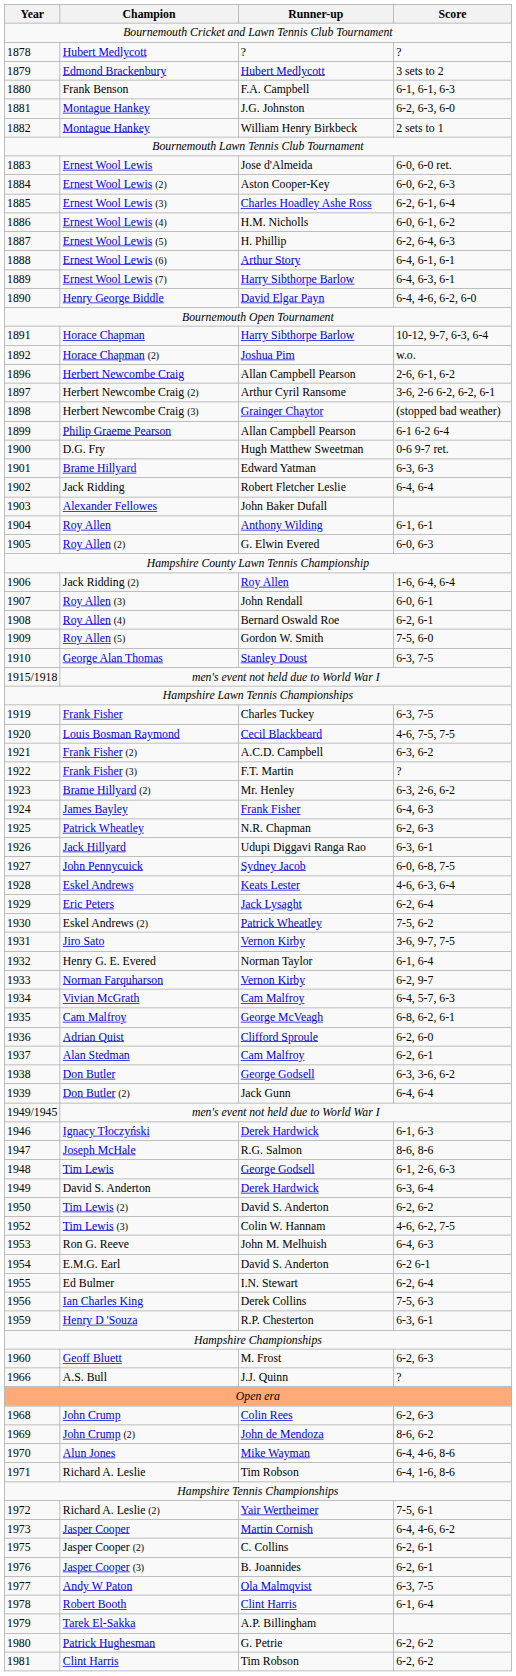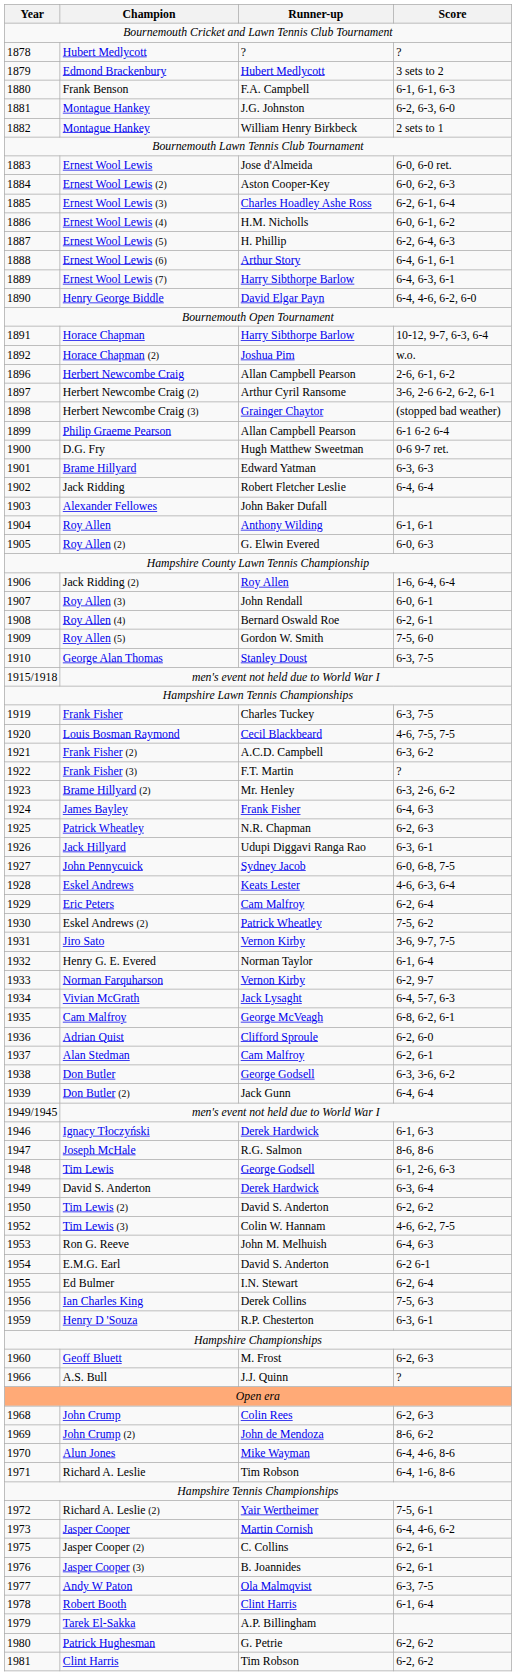Eric Peters | Runner-up: Jack Lysaght -> Cam Malfroy
Vivian McGrath | Runner-up: Cam Malfroy -> Jack Lysaght
